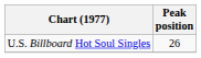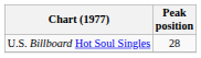U.S. Billboard Hot Soul Singles | Peak position: 26 -> 28
